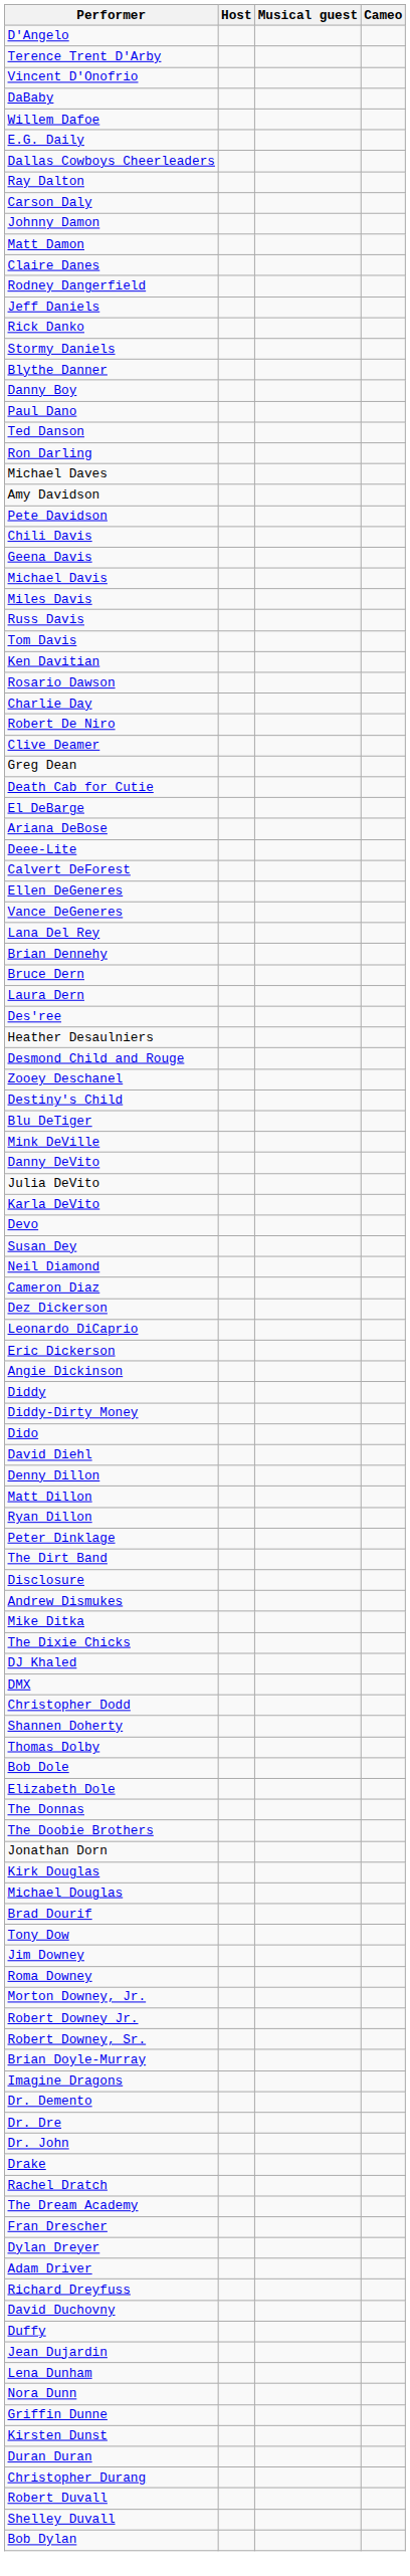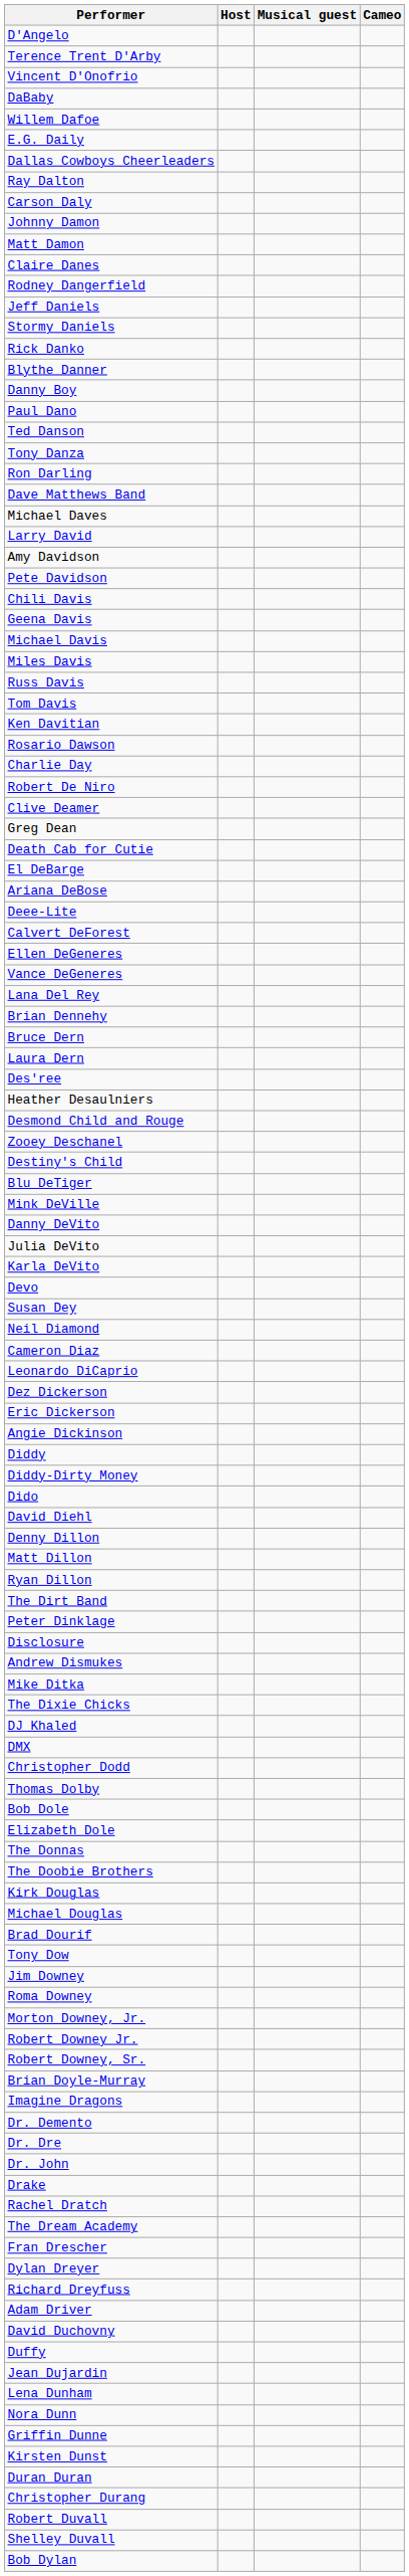rows swapped: Stormy Daniels <-> Rick Danko
+ row: Tony Danza
+ row: Dave Matthews Band
+ row: Larry David
rows swapped: Leonardo DiCaprio <-> Dez Dickerson
rows swapped: Peter Dinklage <-> The Dirt Band
- row: Shannen Doherty
- row: Jonathan Dorn
rows swapped: Richard Dreyfuss <-> Adam Driver
